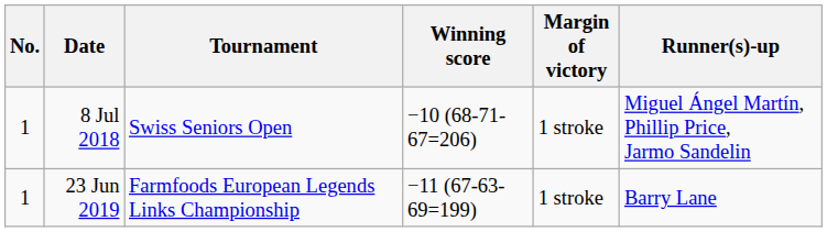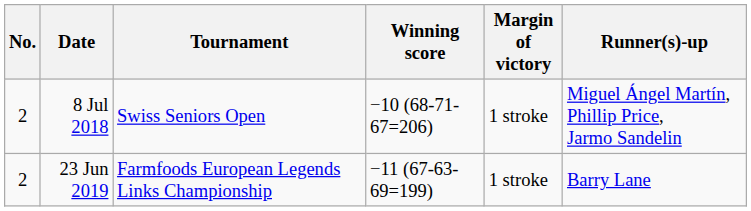8 Jul 2018 | No.: 1 -> 2
23 Jun 2019 | No.: 1 -> 2
